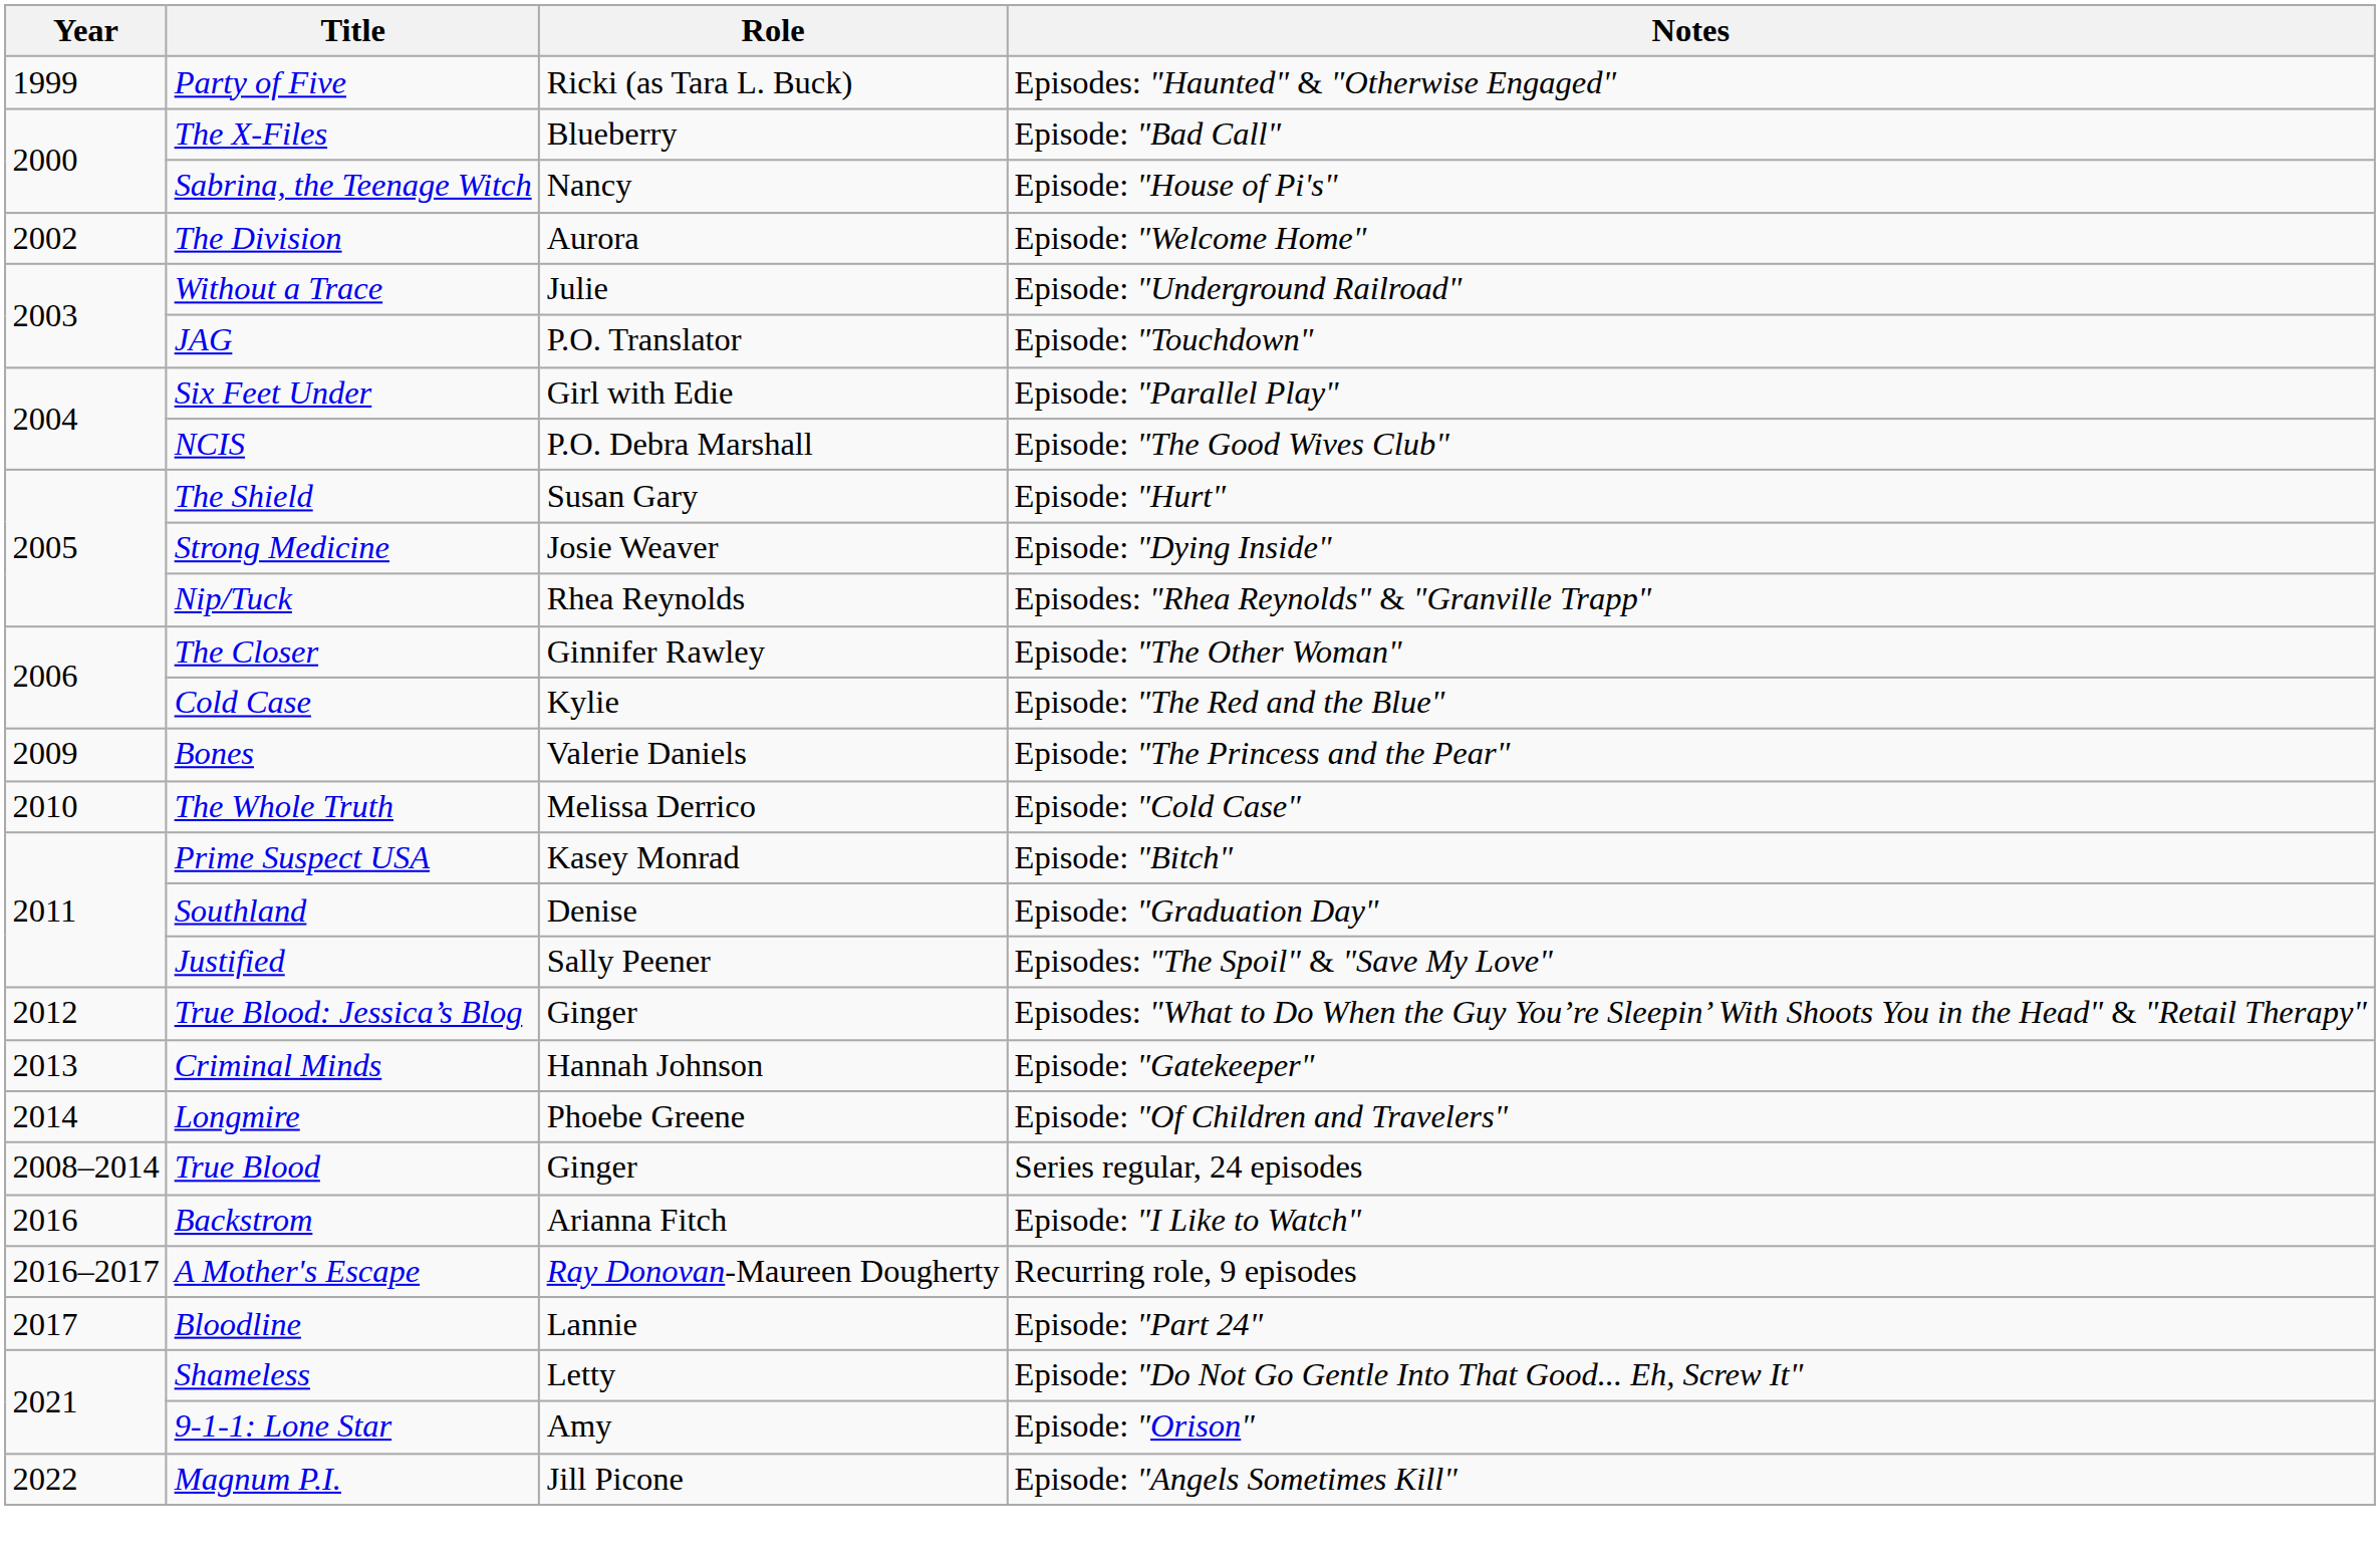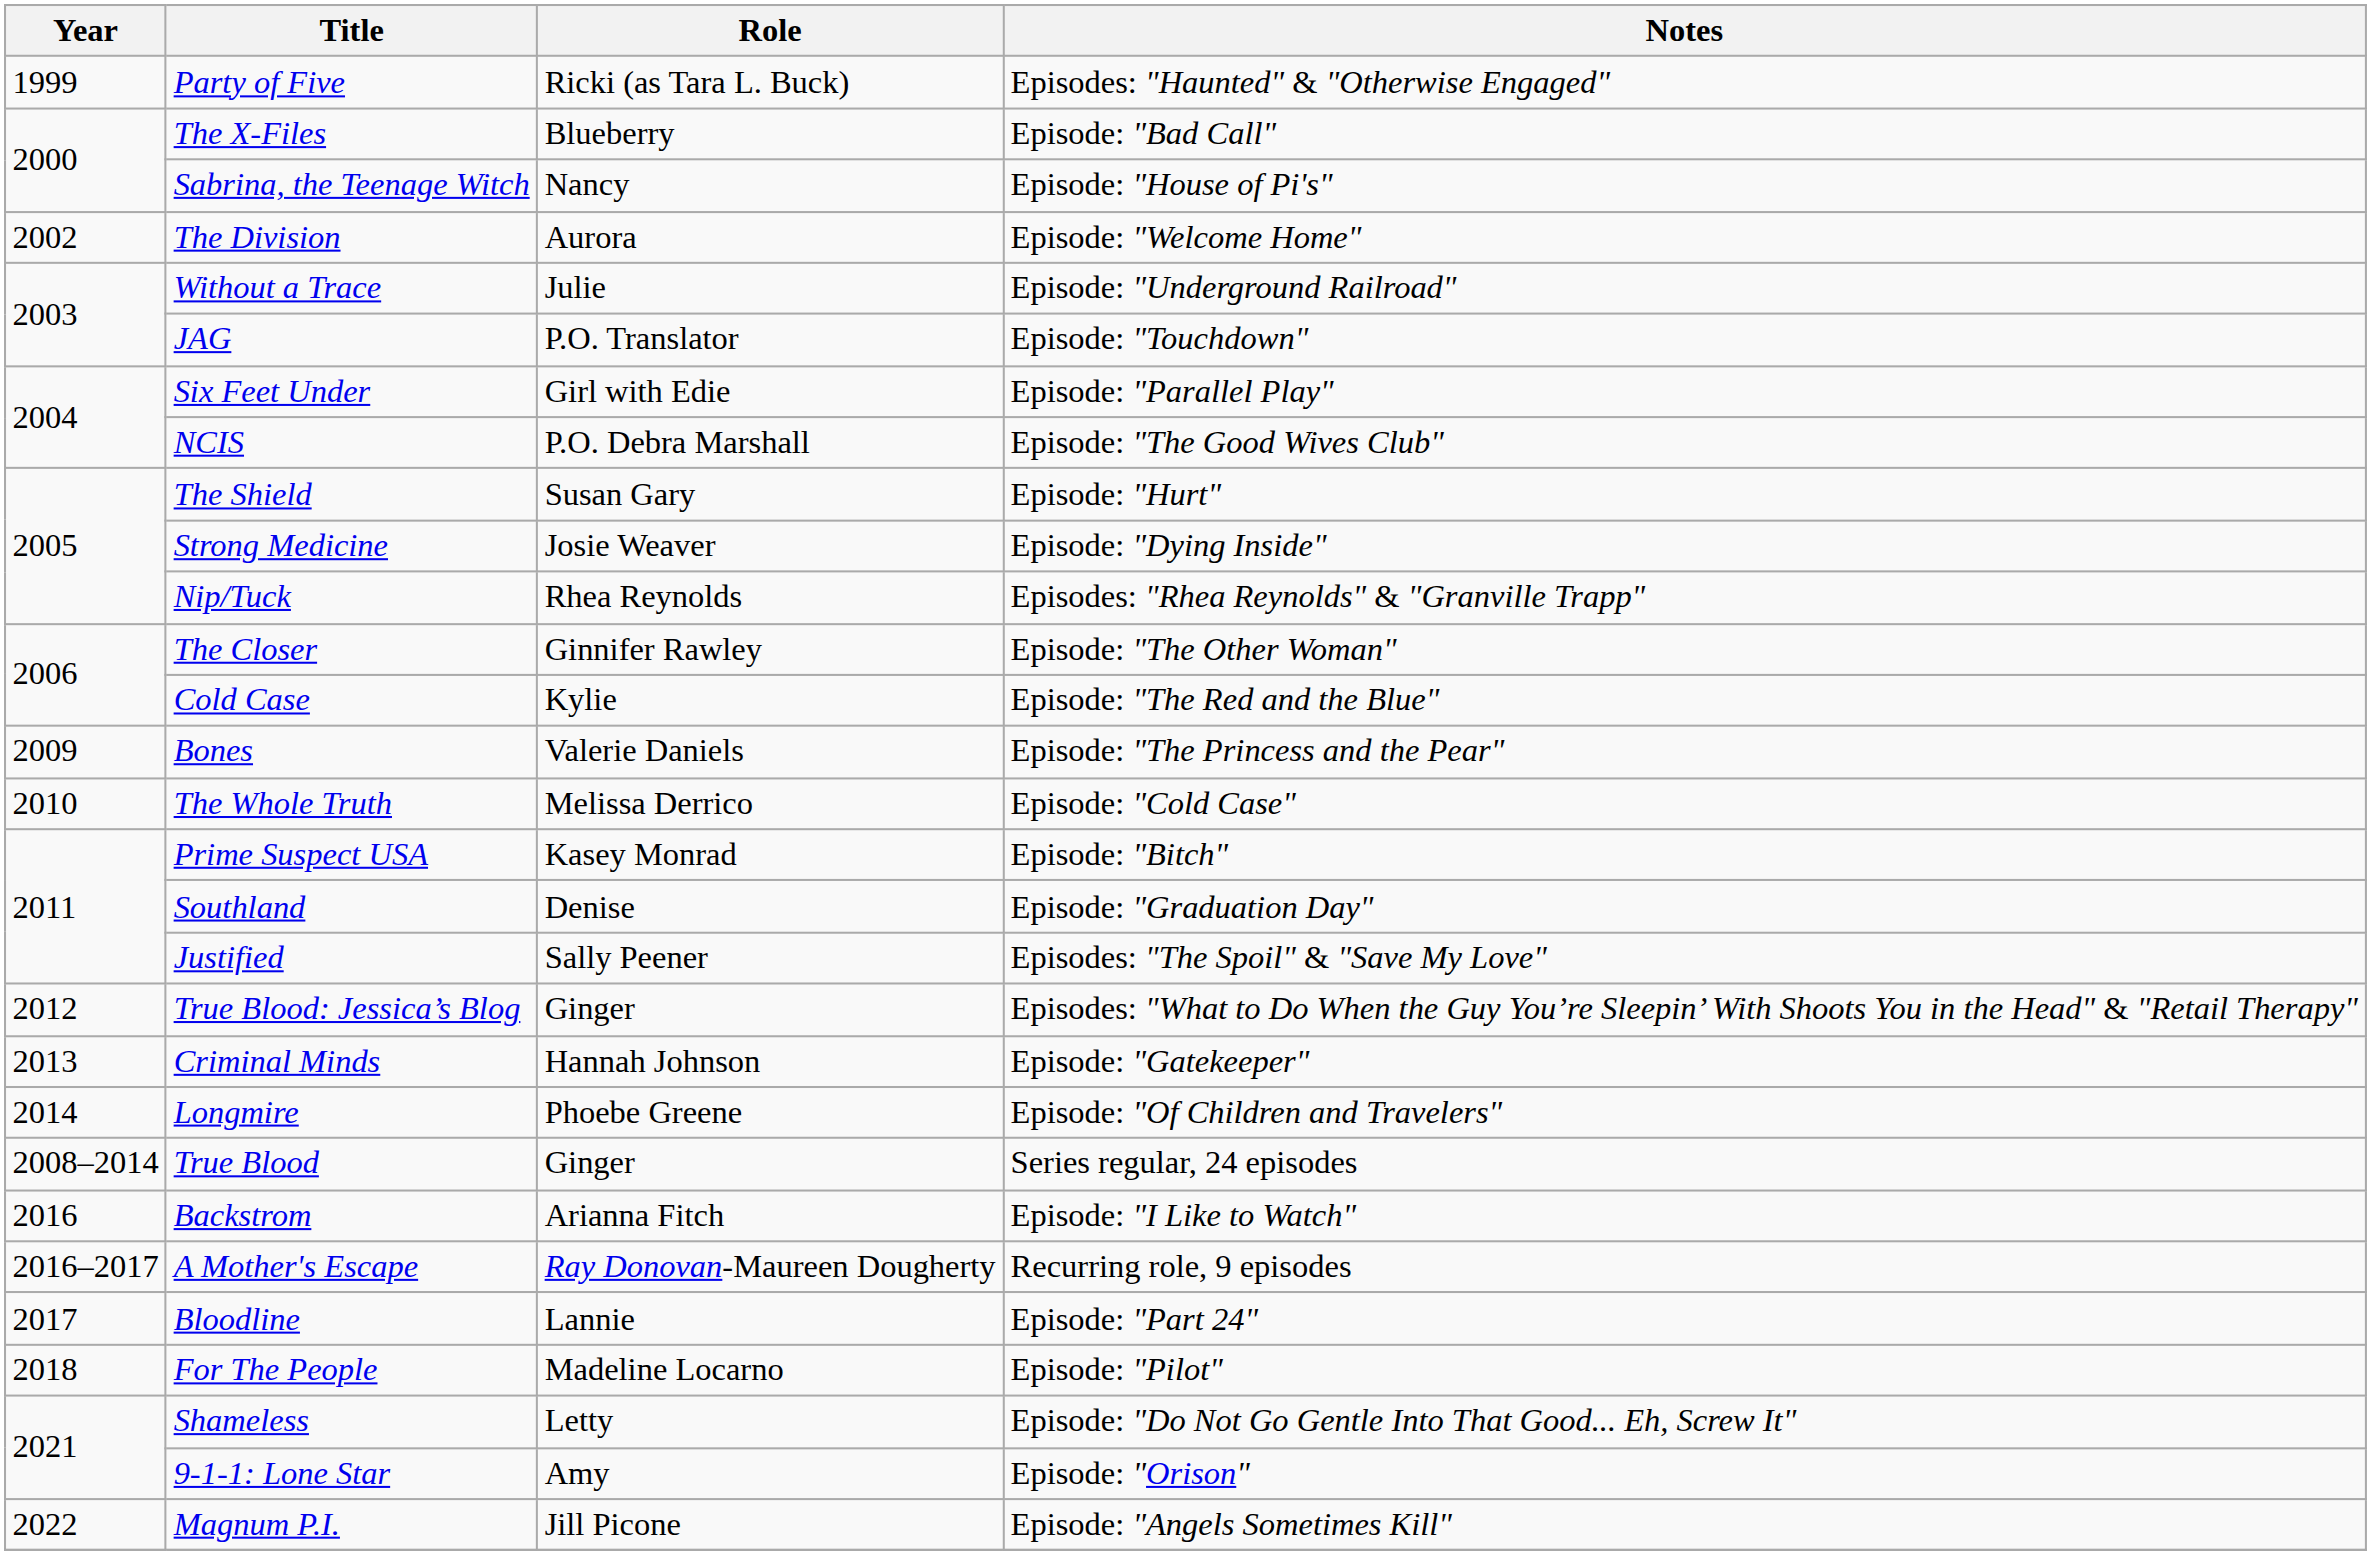+ row: 2018 | For The People | Madeline Locarno | Episode: "Pilot"
